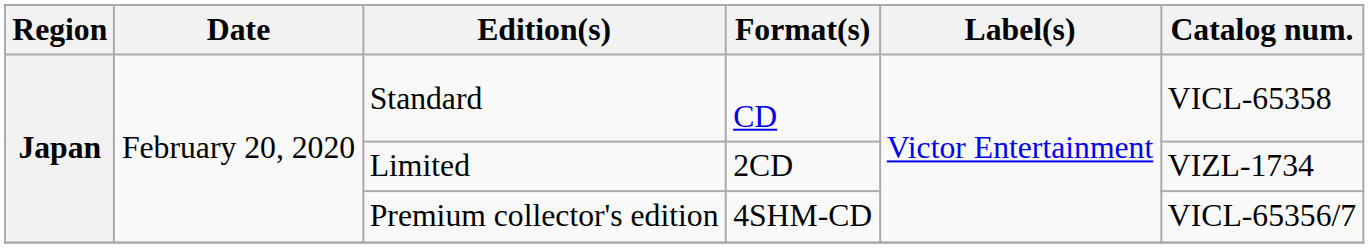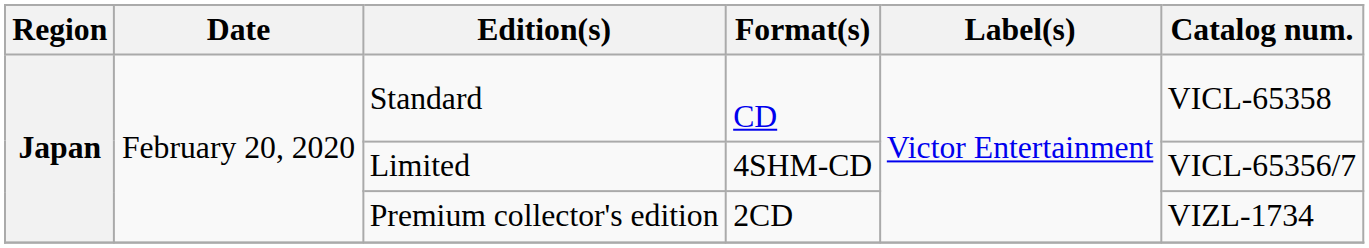Limited | Format(s): 2CD -> 4SHM-CD
Limited | Catalog num.: VIZL-1734 -> VICL-65356/7
Premium collector's edition | Format(s): 4SHM-CD -> 2CD
Premium collector's edition | Catalog num.: VICL-65356/7 -> VIZL-1734
